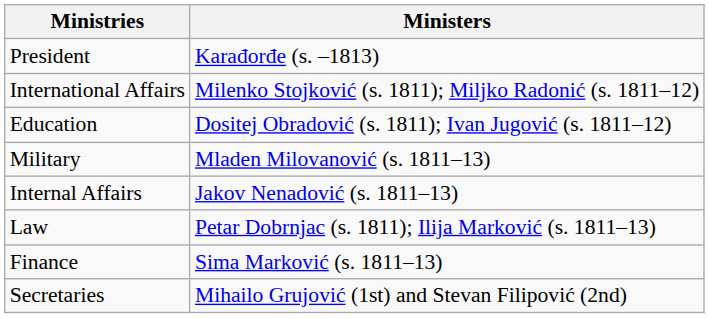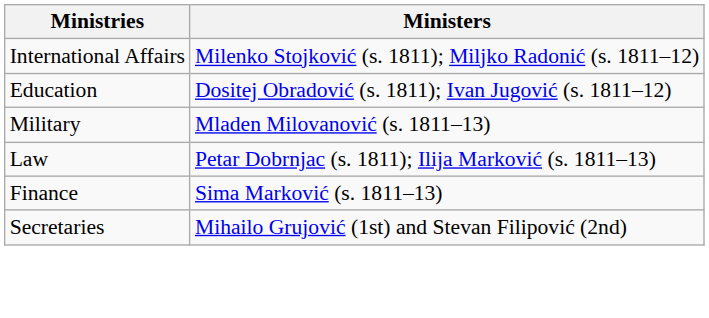- row: President | Karađorđe (s. –1813)
- row: Internal Affairs | Jakov Nenadović (s. 1811–13)
